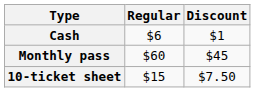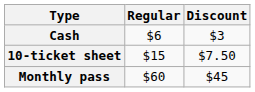Cash | Discount: $1 -> $3
rows swapped: Monthly pass <-> 10-ticket sheet
